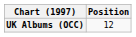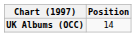UK Albums (OCC) | Position: 12 -> 14
